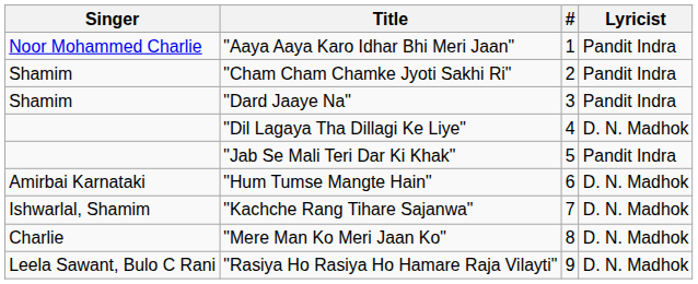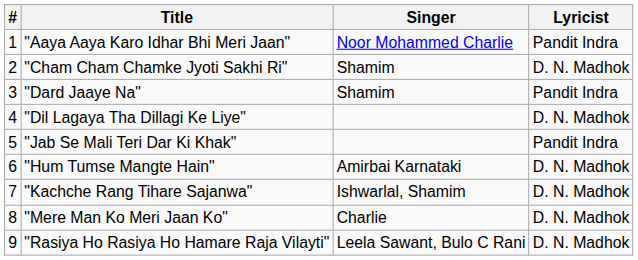columns swapped: # <-> Singer
"Cham Cham Chamke Jyoti Sakhi Ri" | Lyricist: Pandit Indra -> D. N. Madhok
